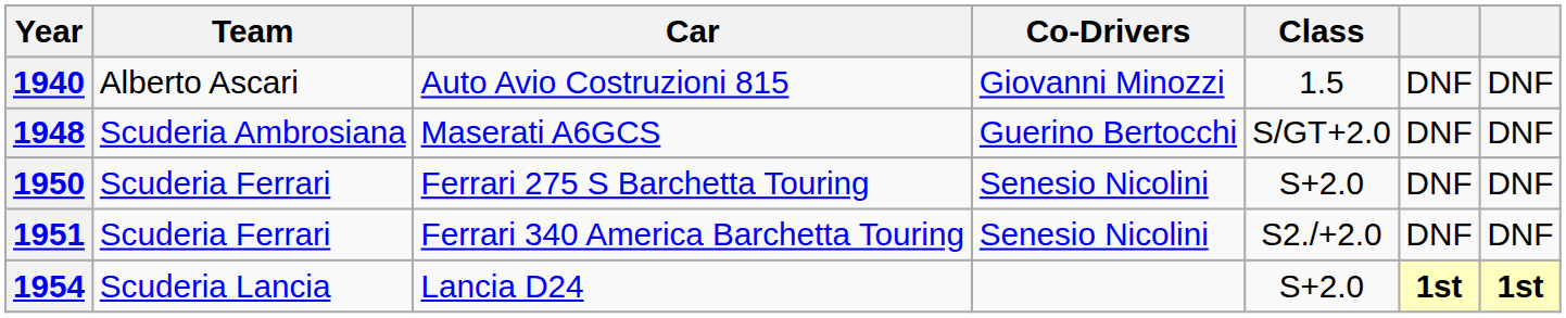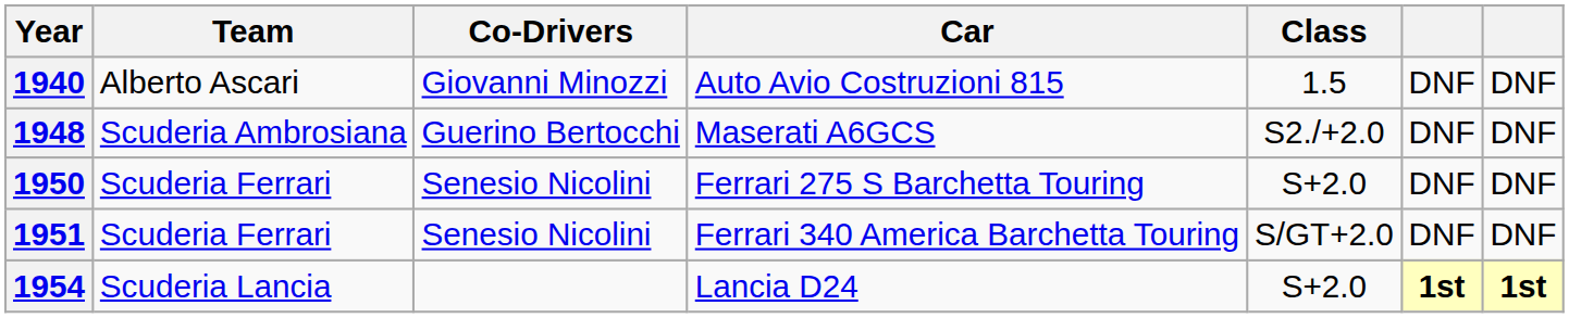columns swapped: Co-Drivers <-> Car
1948 | Class: S/GT+2.0 -> S2./+2.0
1951 | Class: S2./+2.0 -> S/GT+2.0
